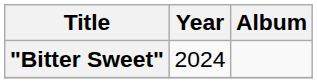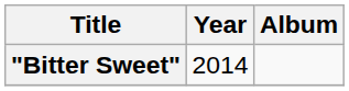"Bitter Sweet" | Year: 2024 -> 2014
